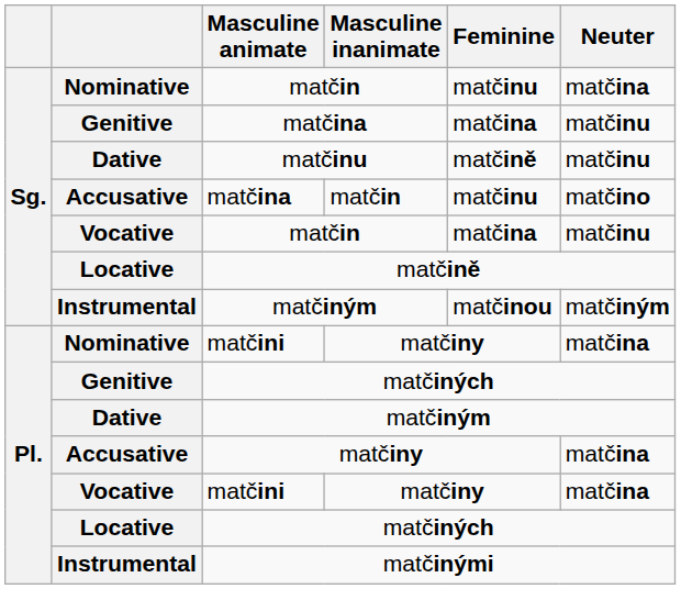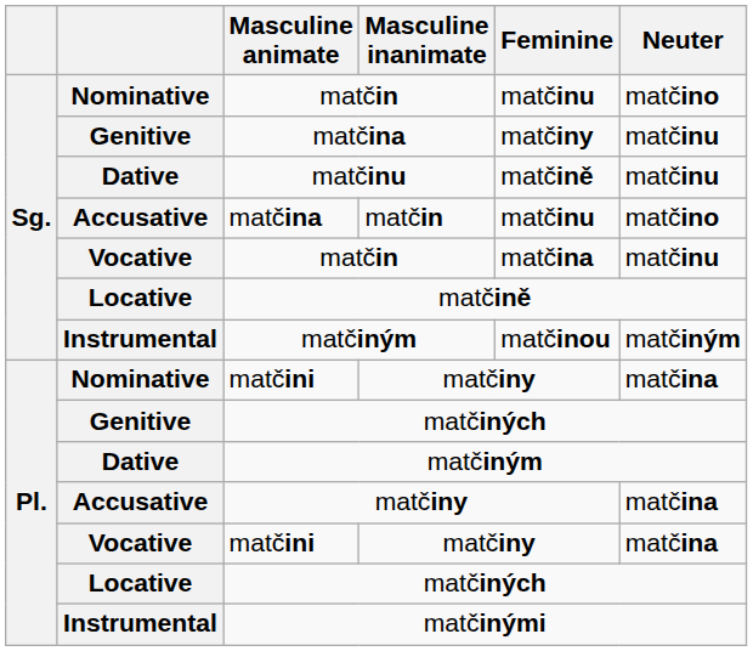Nominative / matčin | Neuter: matčina -> matčino
Genitive / matčina | Feminine: matčina -> matčiny
